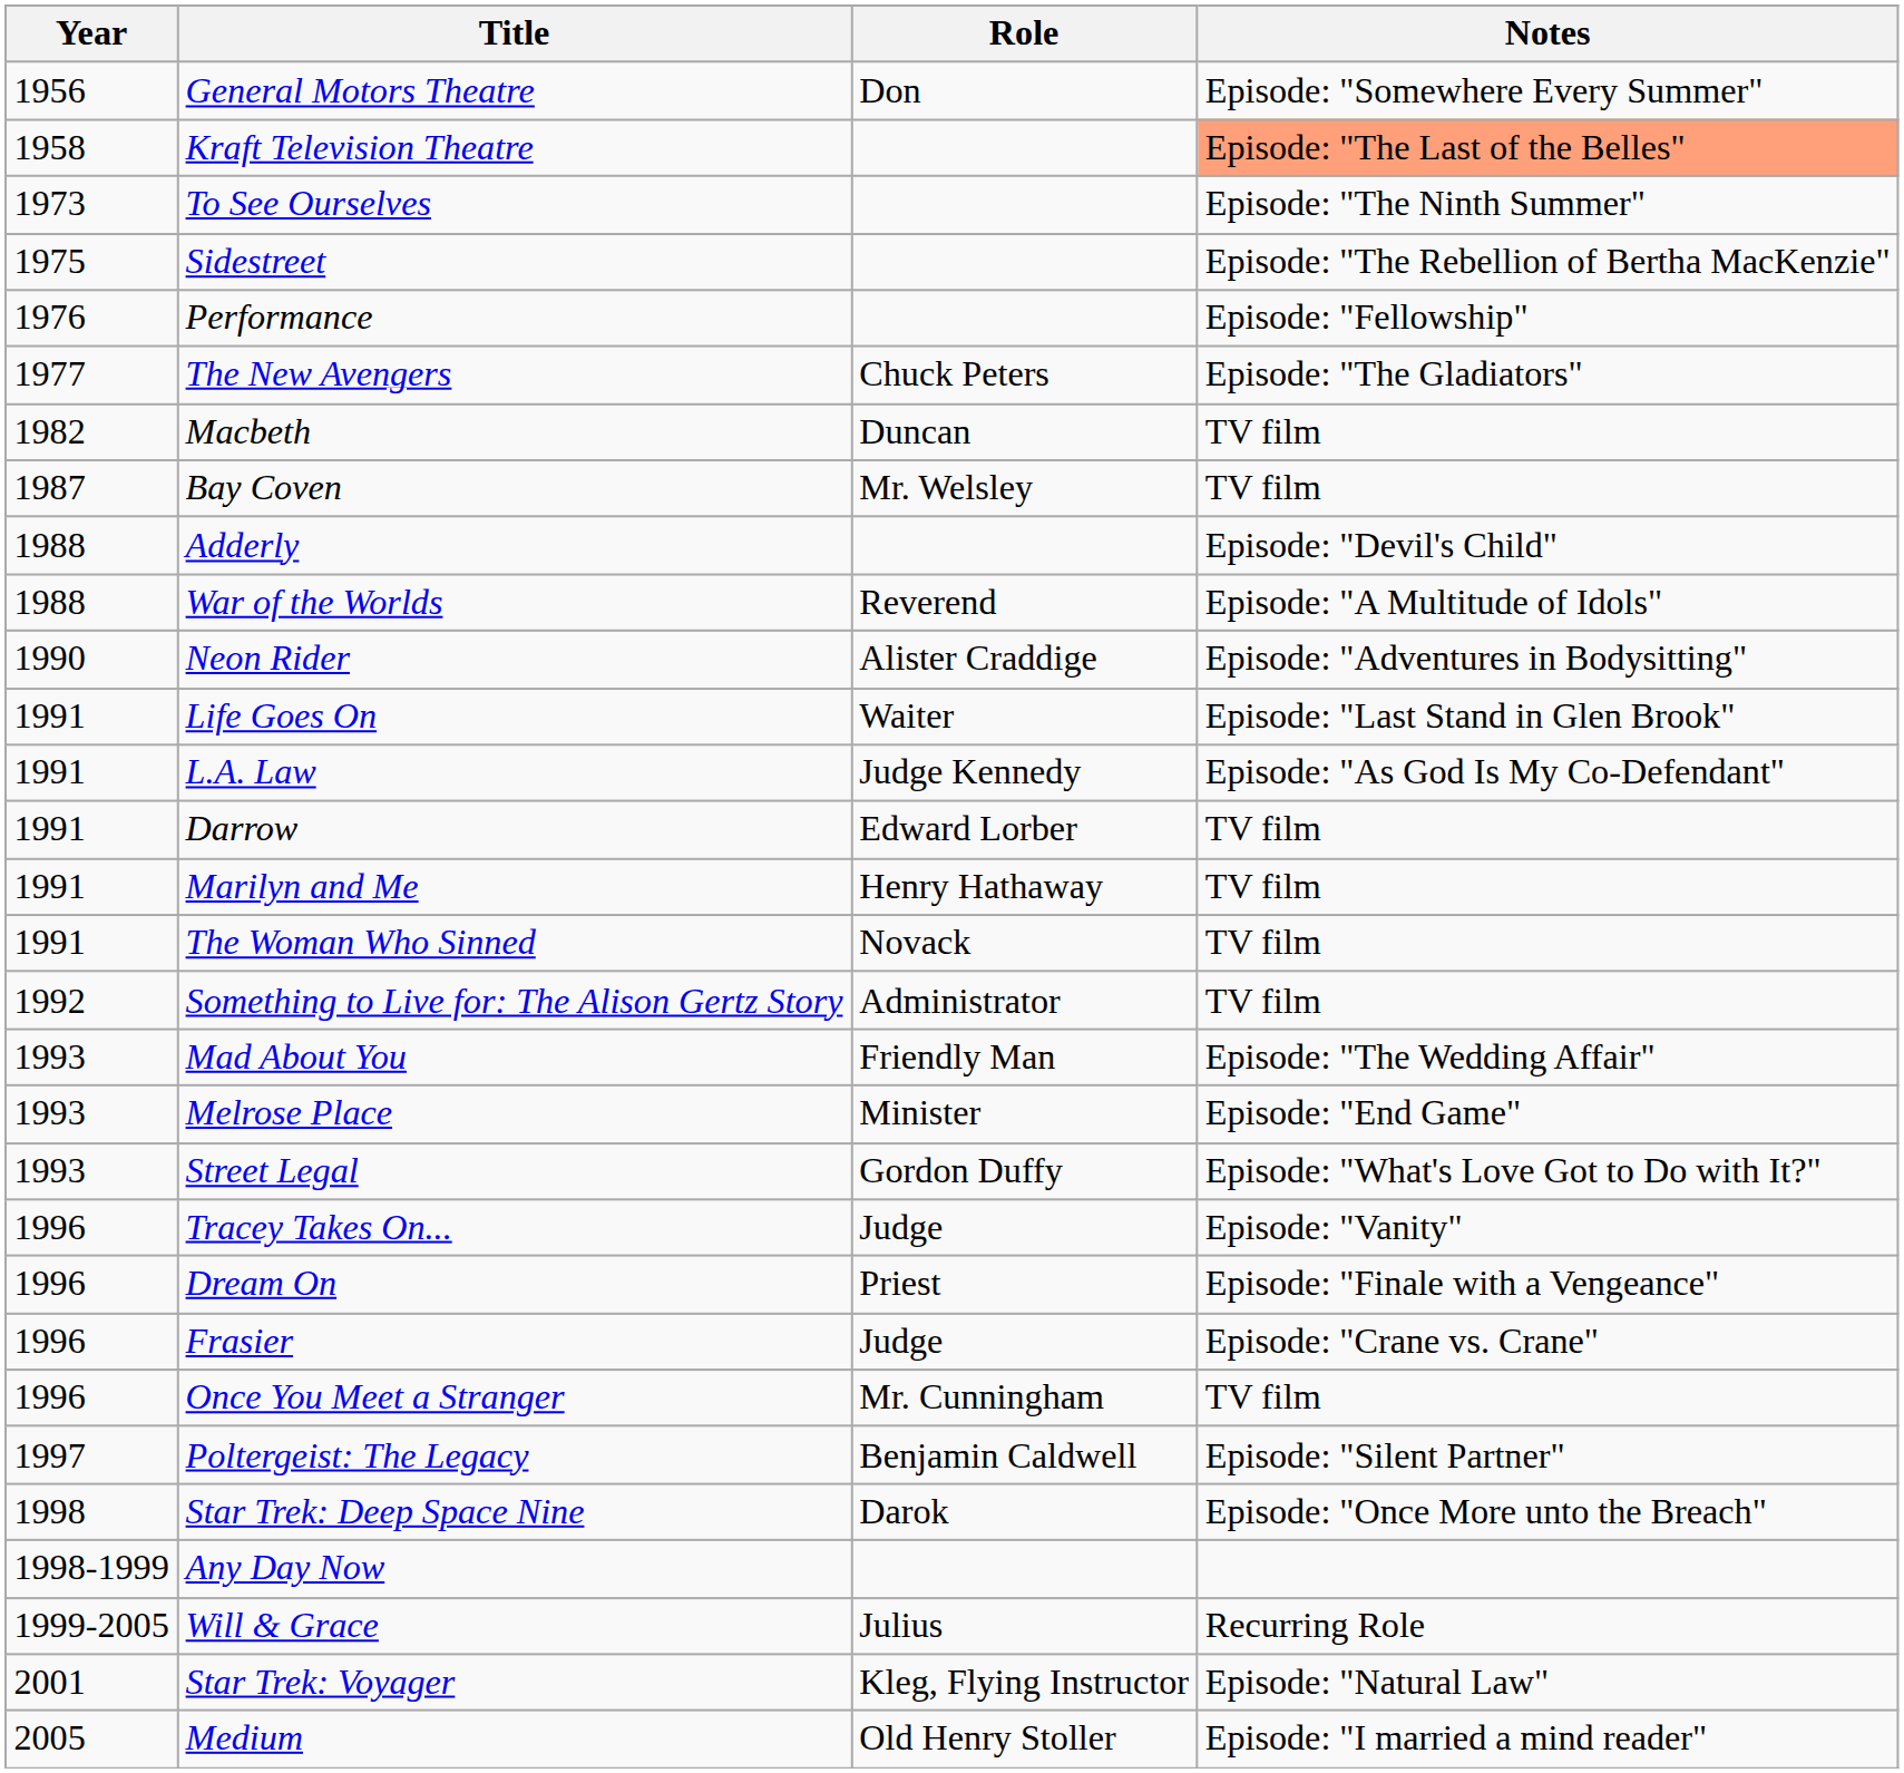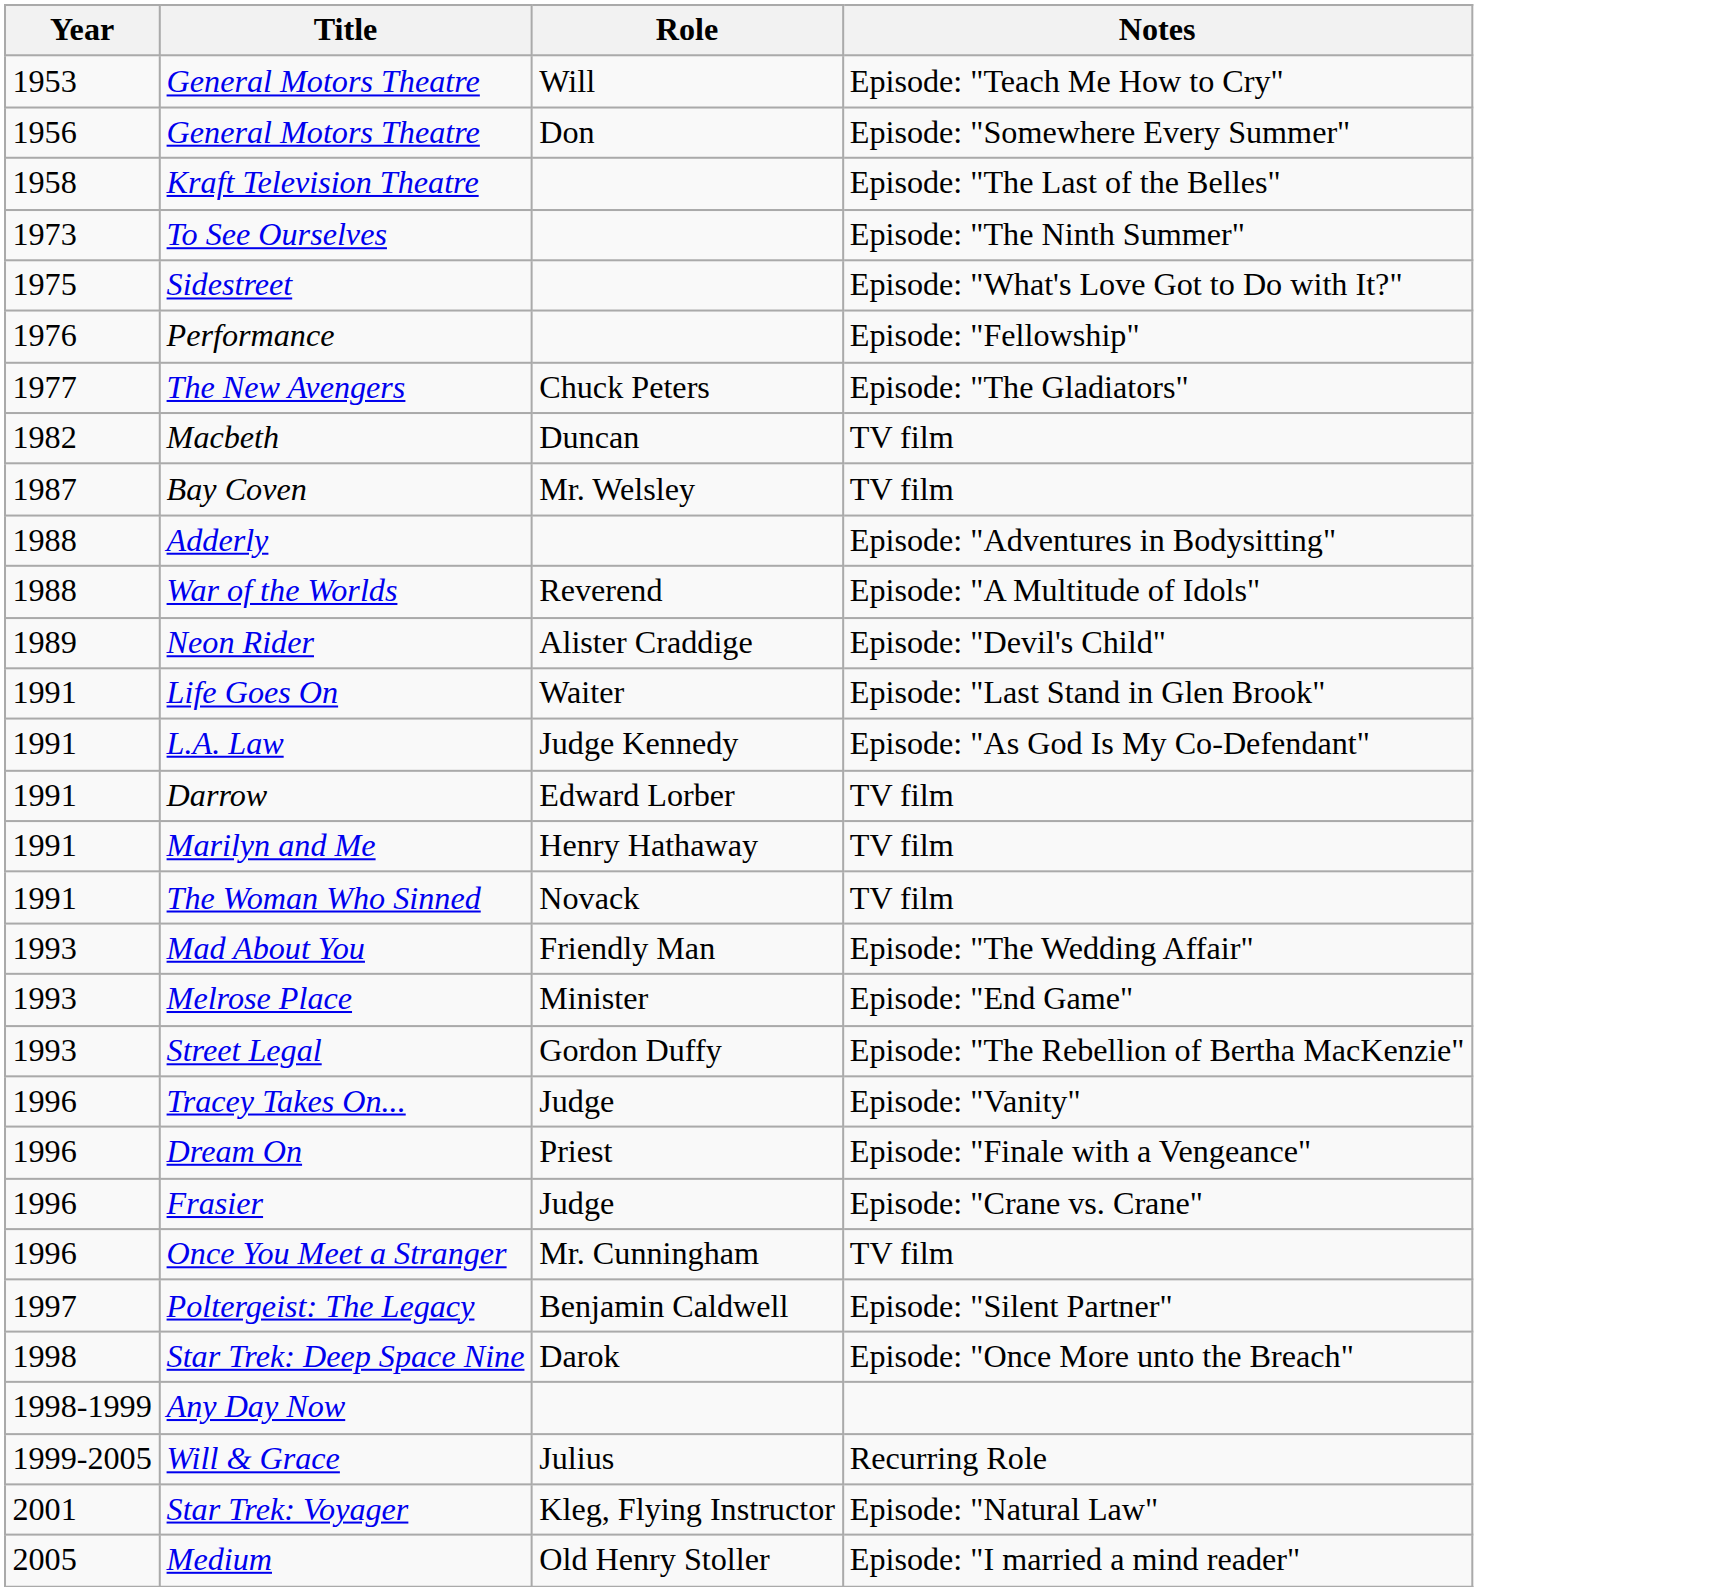+ row: 1953 | General Motors Theatre | Will | Episode: "Teach Me How to Cry"
Kraft Television Theatre | Notes: lightsalmon background -> no background
Sidestreet | Notes: Episode: "The Rebellion of Bertha MacKenzie" -> Episode: "What's Love Got to Do with It?"
Adderly | Notes: Episode: "Devil's Child" -> Episode: "Adventures in Bodysitting"
Neon Rider | Year: 1990 -> 1989
Neon Rider | Notes: Episode: "Adventures in Bodysitting" -> Episode: "Devil's Child"
- row: 1992 | Something to Live for: The Alison Gertz Story | Administrator | TV film
Street Legal | Notes: Episode: "What's Love Got to Do with It?" -> Episode: "The Rebellion of Bertha MacKenzie"
